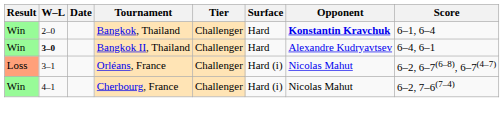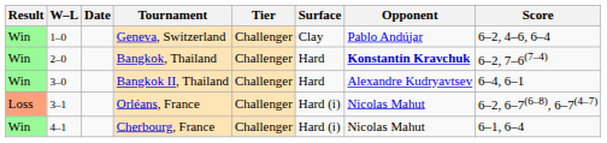+ row: Win | 1–0 | Geneva, Switzerland | Challenger | Clay | Pablo Andújar | 6–2, 4–6, 6–4
Bangkok, Thailand | Score: 6–1, 6–4 -> 6–2, 7–6(7–4)
Bangkok II, Thailand | W–L: bold -> normal
Cherbourg, France | Score: 6–2, 7–6(7–4) -> 6–1, 6–4
